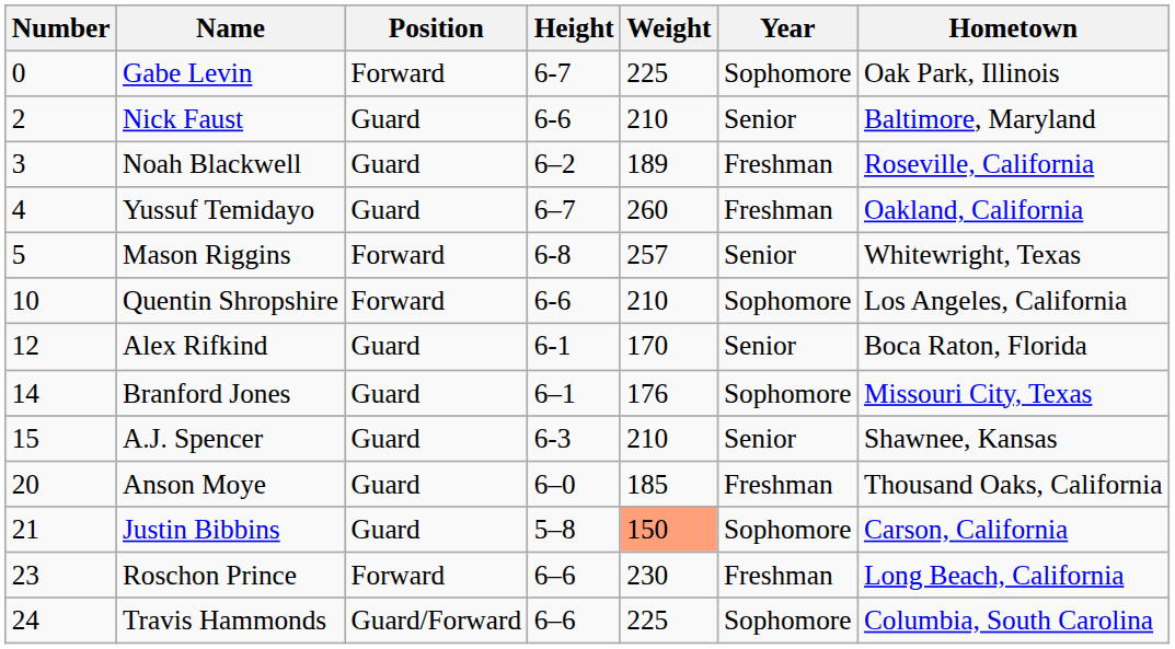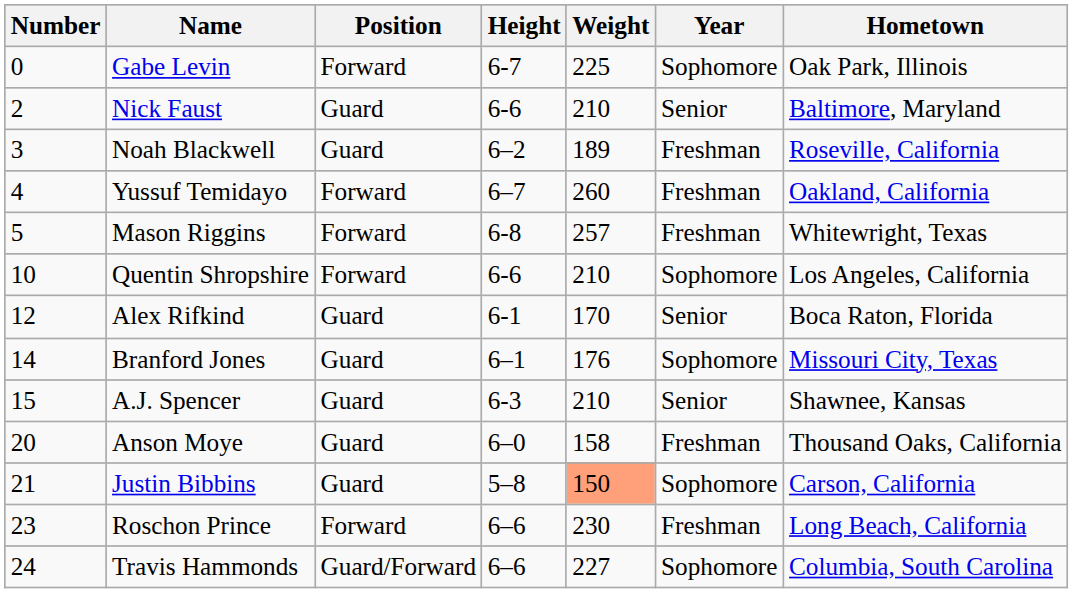Yussuf Temidayo | Position: Guard -> Forward
Mason Riggins | Year: Senior -> Freshman
Anson Moye | Weight: 185 -> 158
Travis Hammonds | Weight: 225 -> 227
